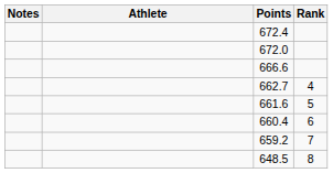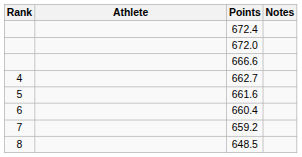columns swapped: Rank <-> Notes
